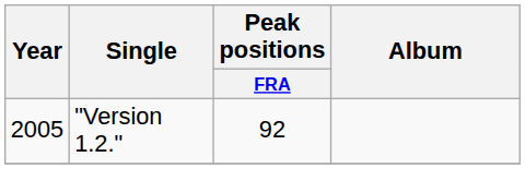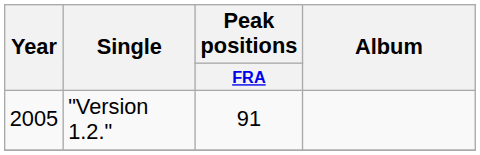"Version 1.2." | Peak positions / FRA: 92 -> 91
